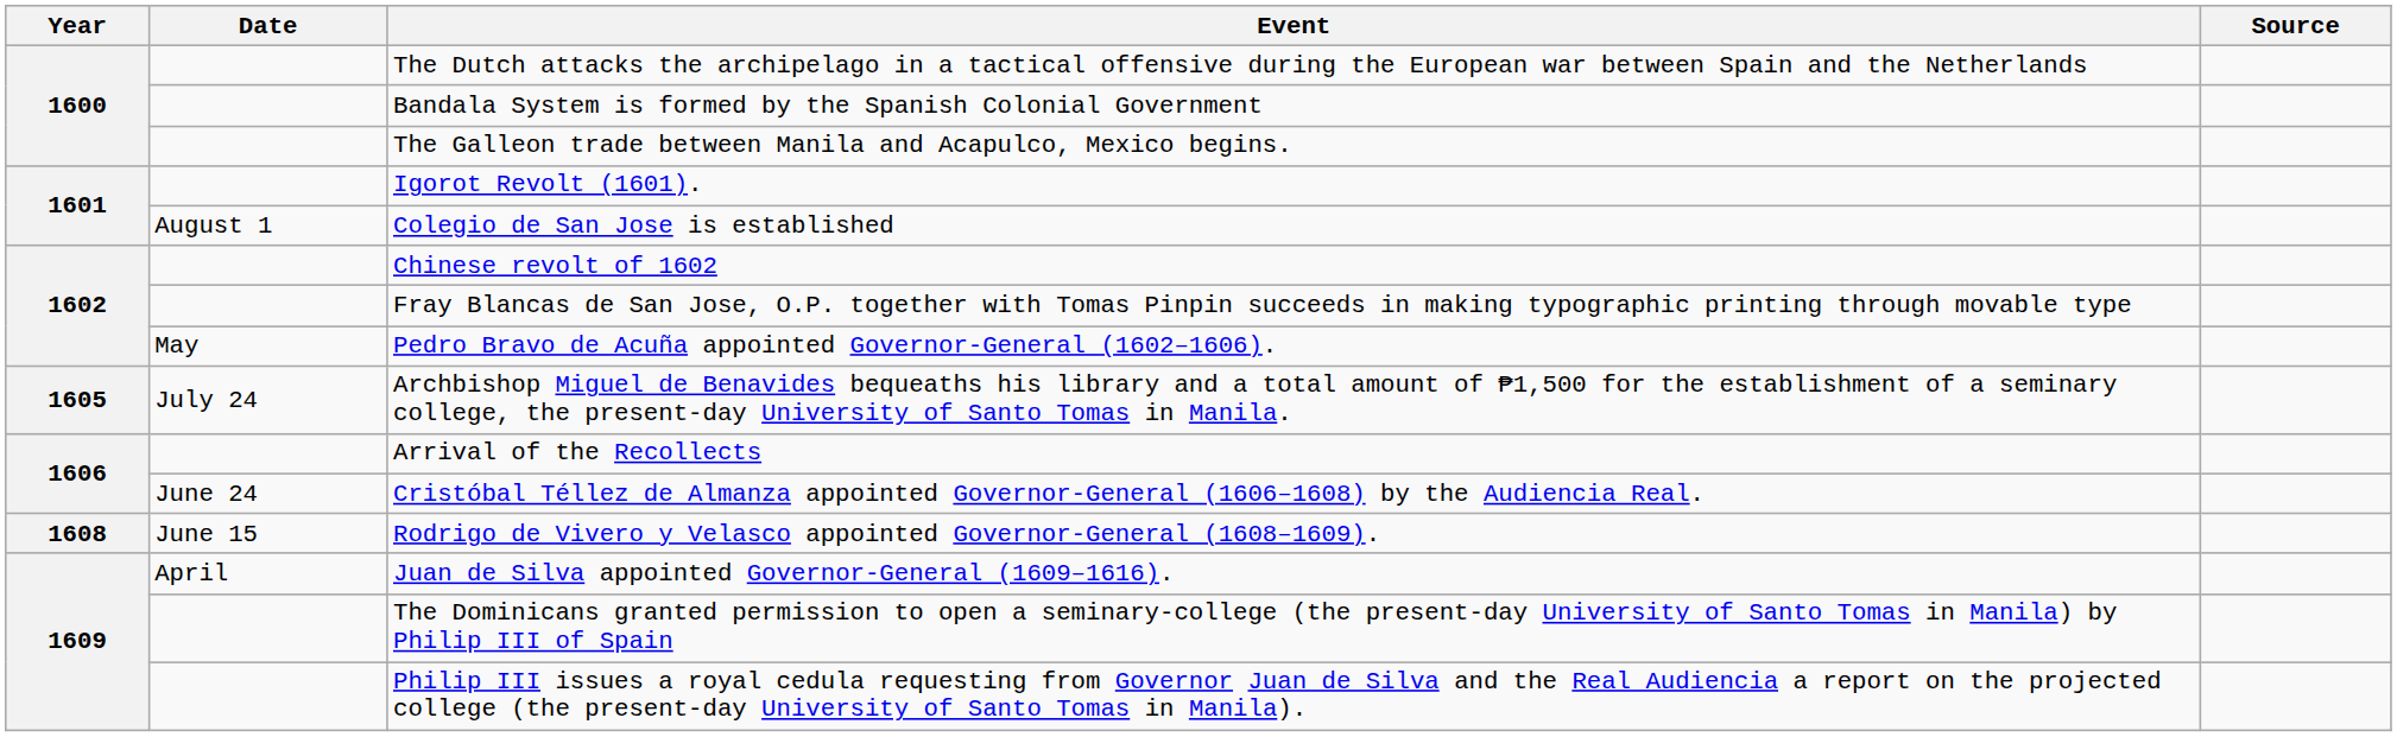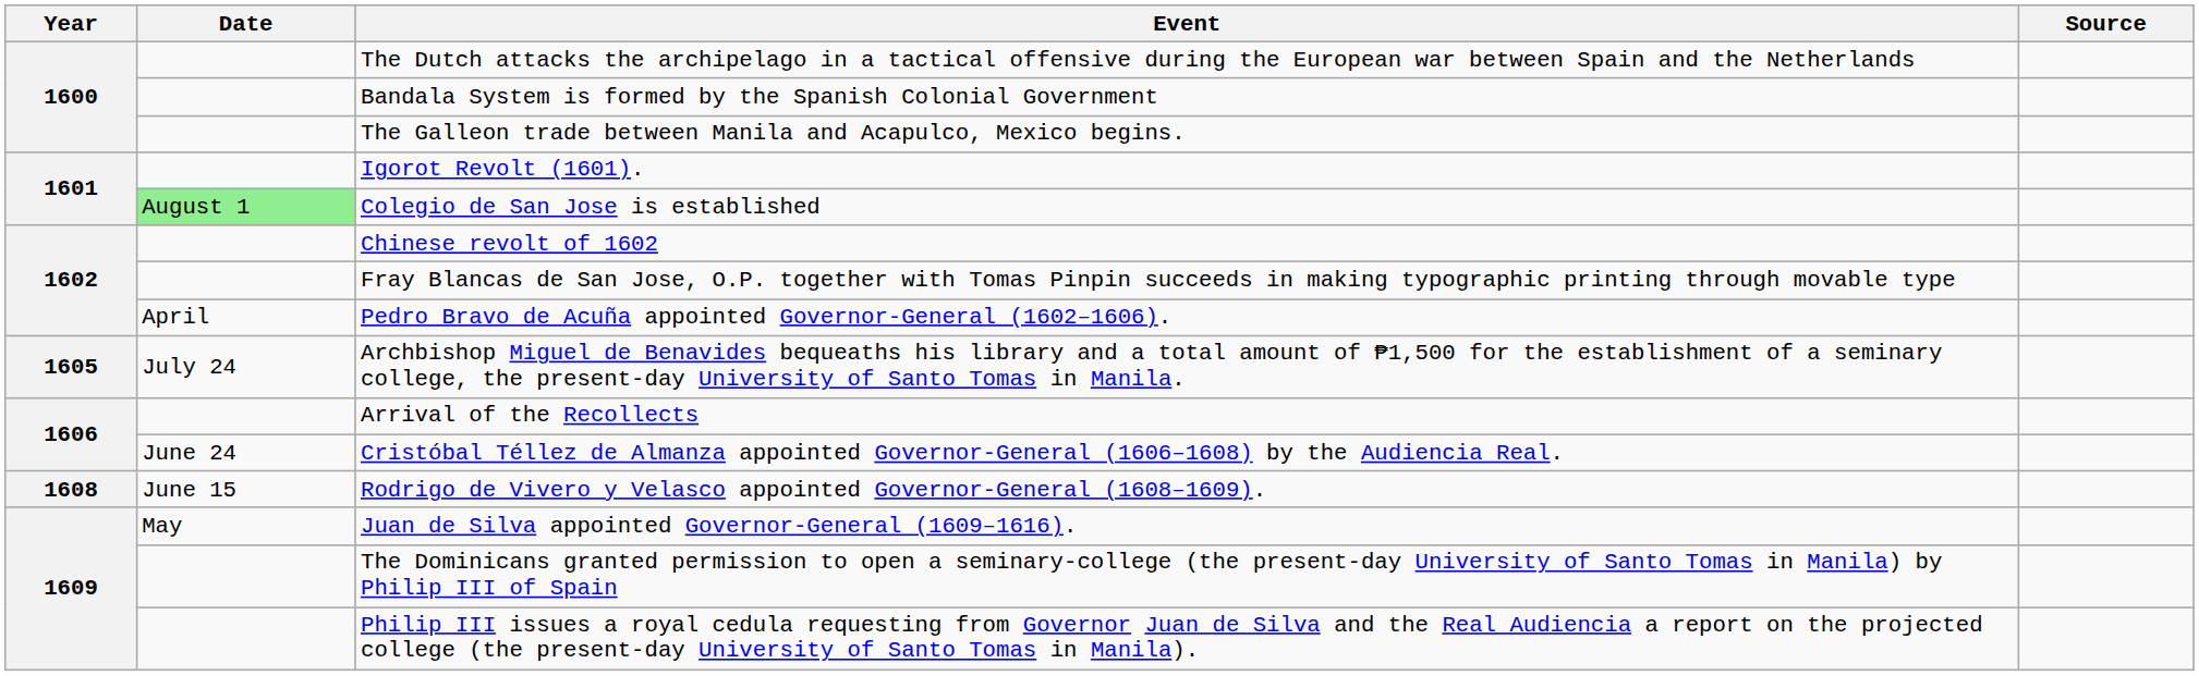Colegio de San Jose is established | Date: no background -> lightgreen background
Pedro Bravo de Acuña appointed Governor-General (1602–1606). | Date: May -> April
Juan de Silva appointed Governor-General (1609–1616). | Date: April -> May
